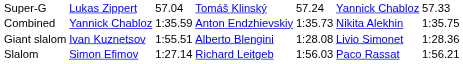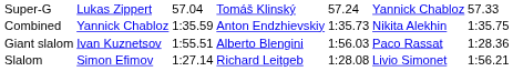Giant slalom | column 5: 1:28.08 -> 1:56.03
Giant slalom | column 6: Livio Simonet -> Paco Rassat
Slalom | column 5: 1:56.03 -> 1:28.08
Slalom | column 6: Paco Rassat -> Livio Simonet
